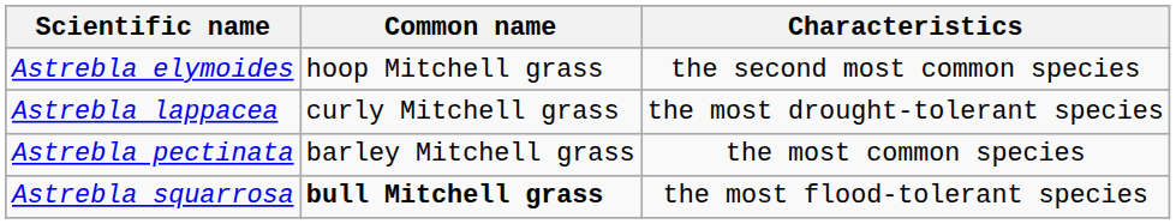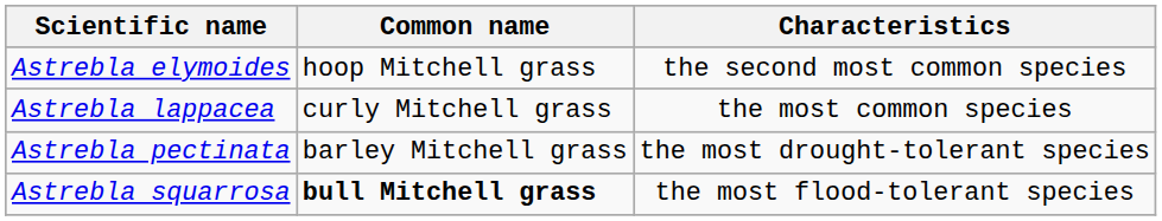Astrebla lappacea | Characteristics: the most drought-tolerant species -> the most common species
Astrebla pectinata | Characteristics: the most common species -> the most drought-tolerant species
